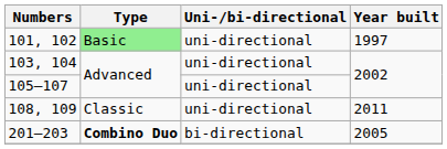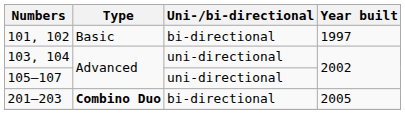101, 102 | Type: lightgreen background -> no background
101, 102 | Uni-/bi-directional: uni-directional -> bi-directional
- row: 108, 109 | Classic | uni-directional | 2011
